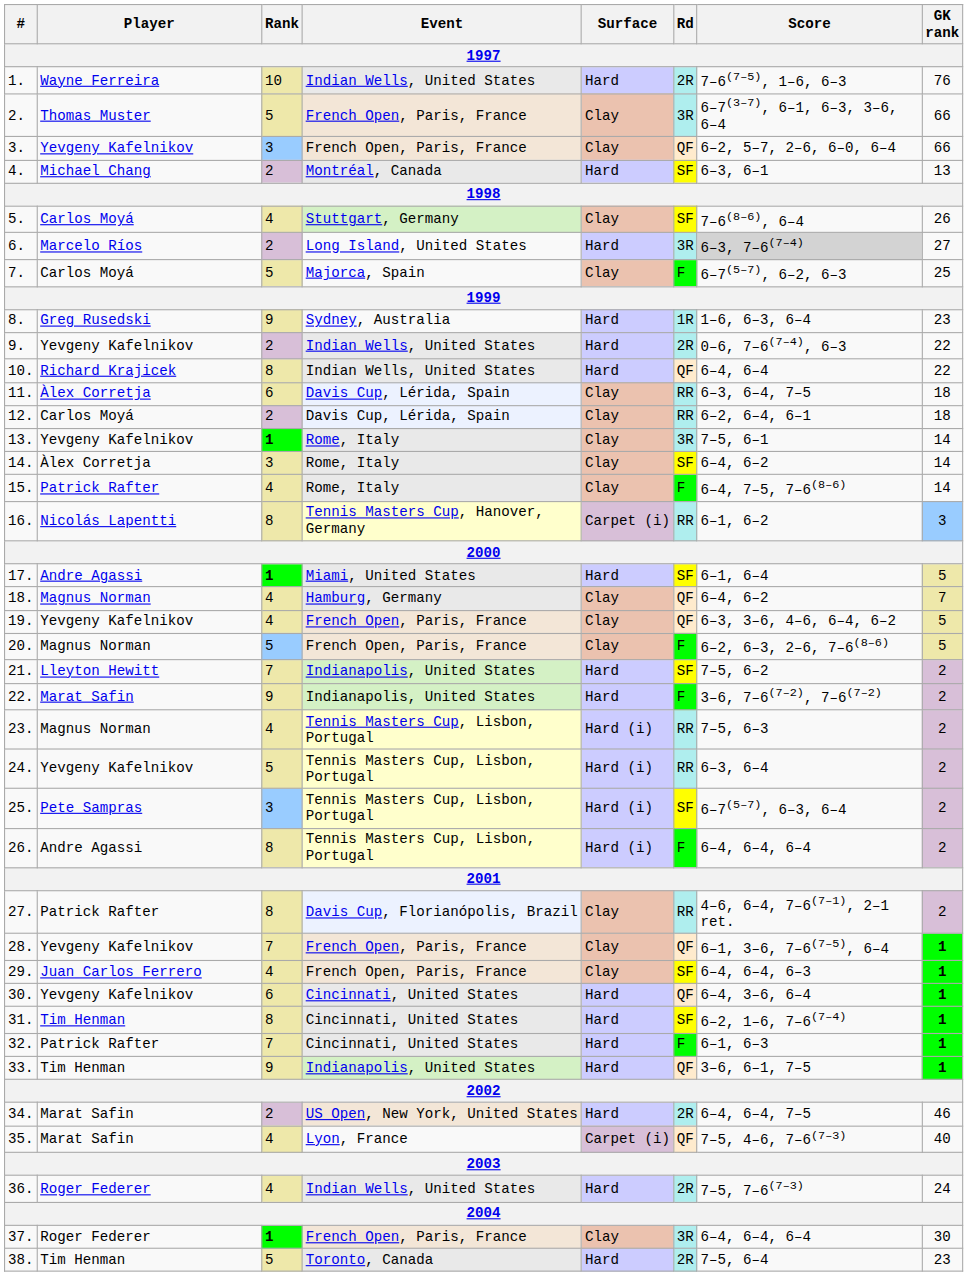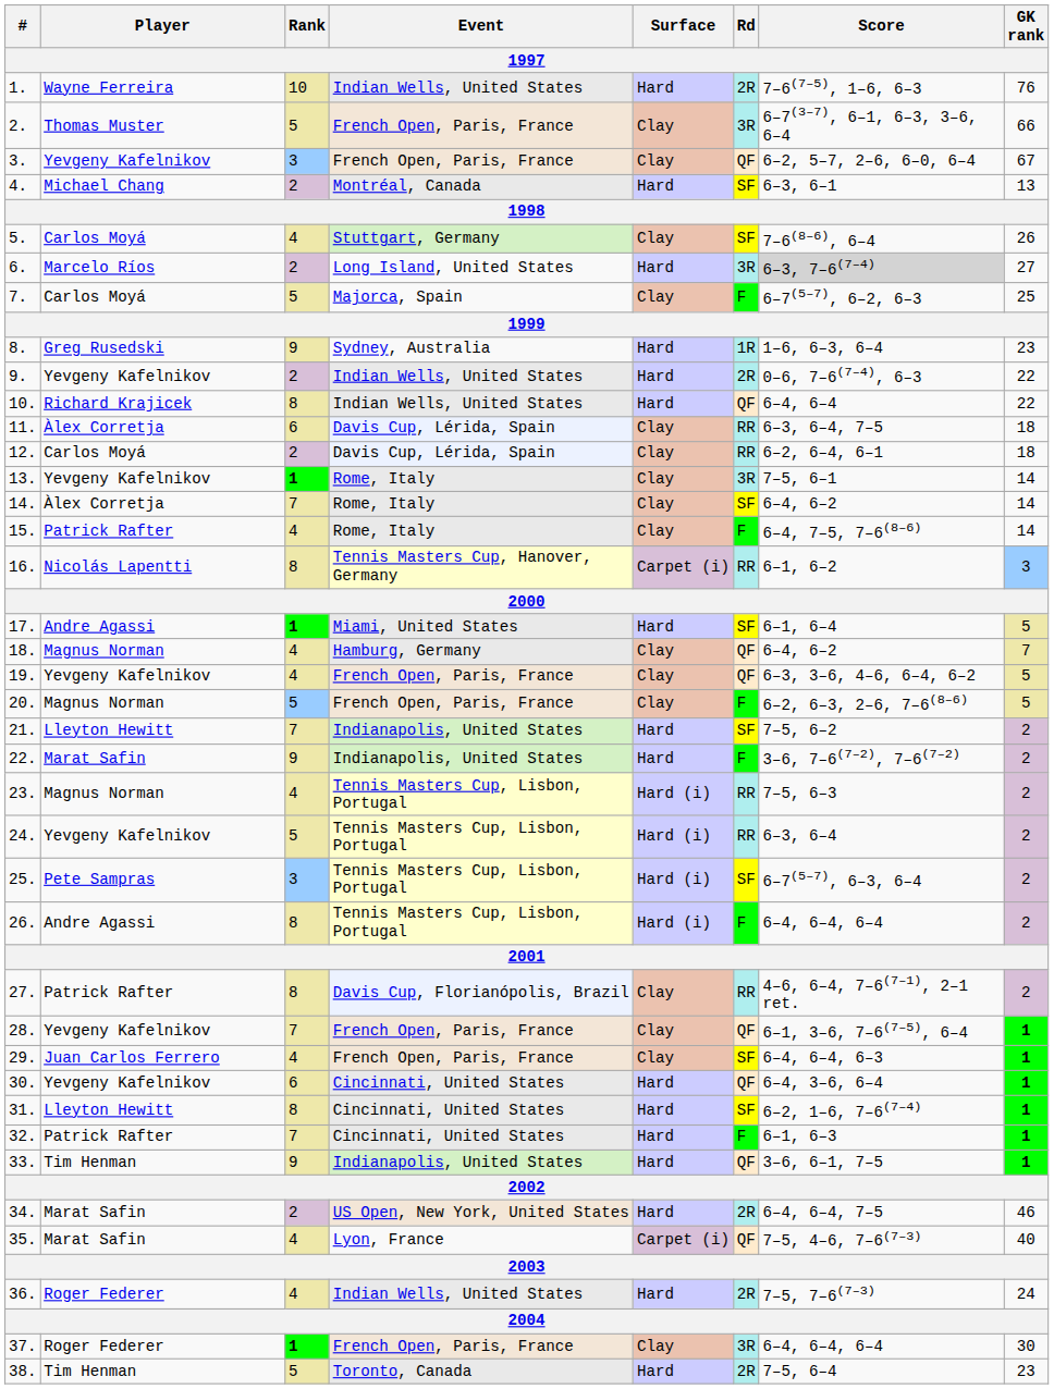3. | GK rank: 66 -> 67
14. | Rank: 3 -> 7
31. | Player: Tim Henman -> Lleyton Hewitt
